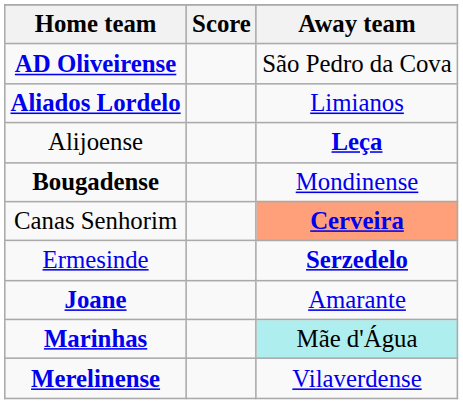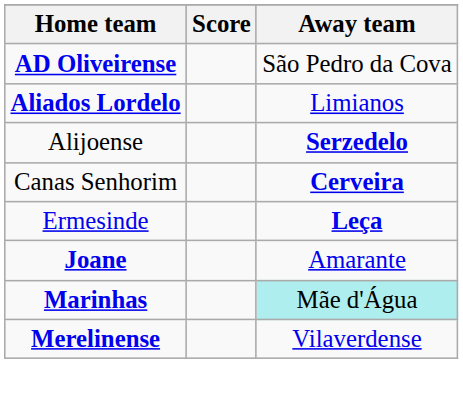Alijoense | Away team: Leça -> Serzedelo
- row: Bougadense | Mondinense
Canas Senhorim | Away team: lightsalmon background -> no background
Ermesinde | Away team: Serzedelo -> Leça
